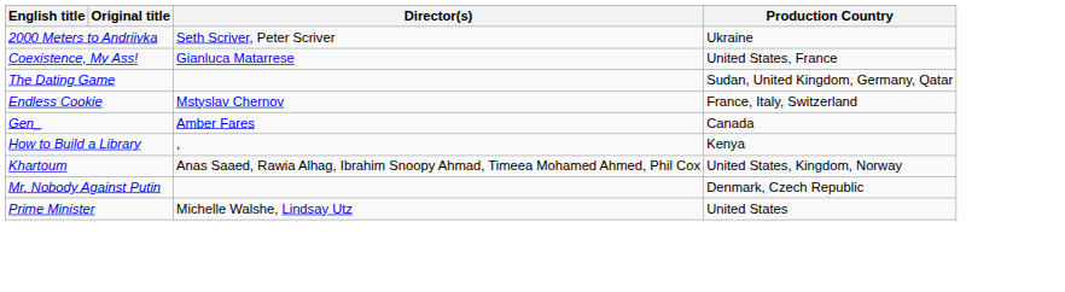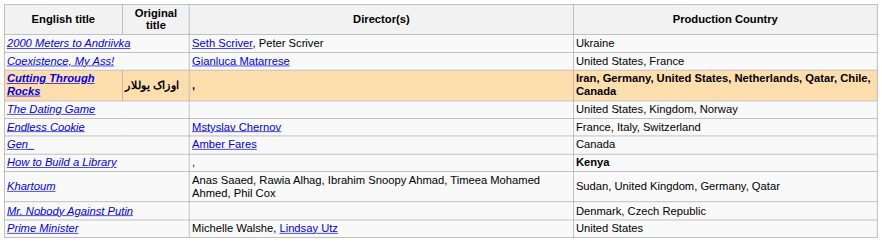+ row: Cutting Through Rocks | اوزاک یوللار | , | Iran, Germany, United States, Netherlands, Qatar, Chile, Canada
The Dating Game | Production Country: Sudan, United Kingdom, Germany, Qatar -> United States, Kingdom, Norway
How to Build a Library | Production Country: normal -> bold
Khartoum | Production Country: United States, Kingdom, Norway -> Sudan, United Kingdom, Germany, Qatar
